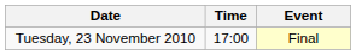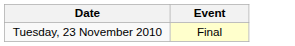- column: Time | 17:00
